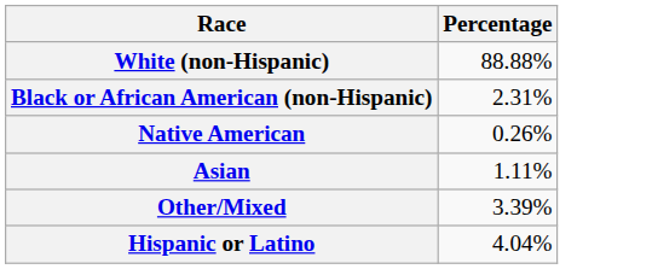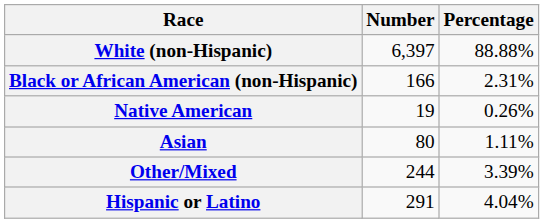+ column: Number | 6,397 | 166 | 19 | 80 | 244 | 291
